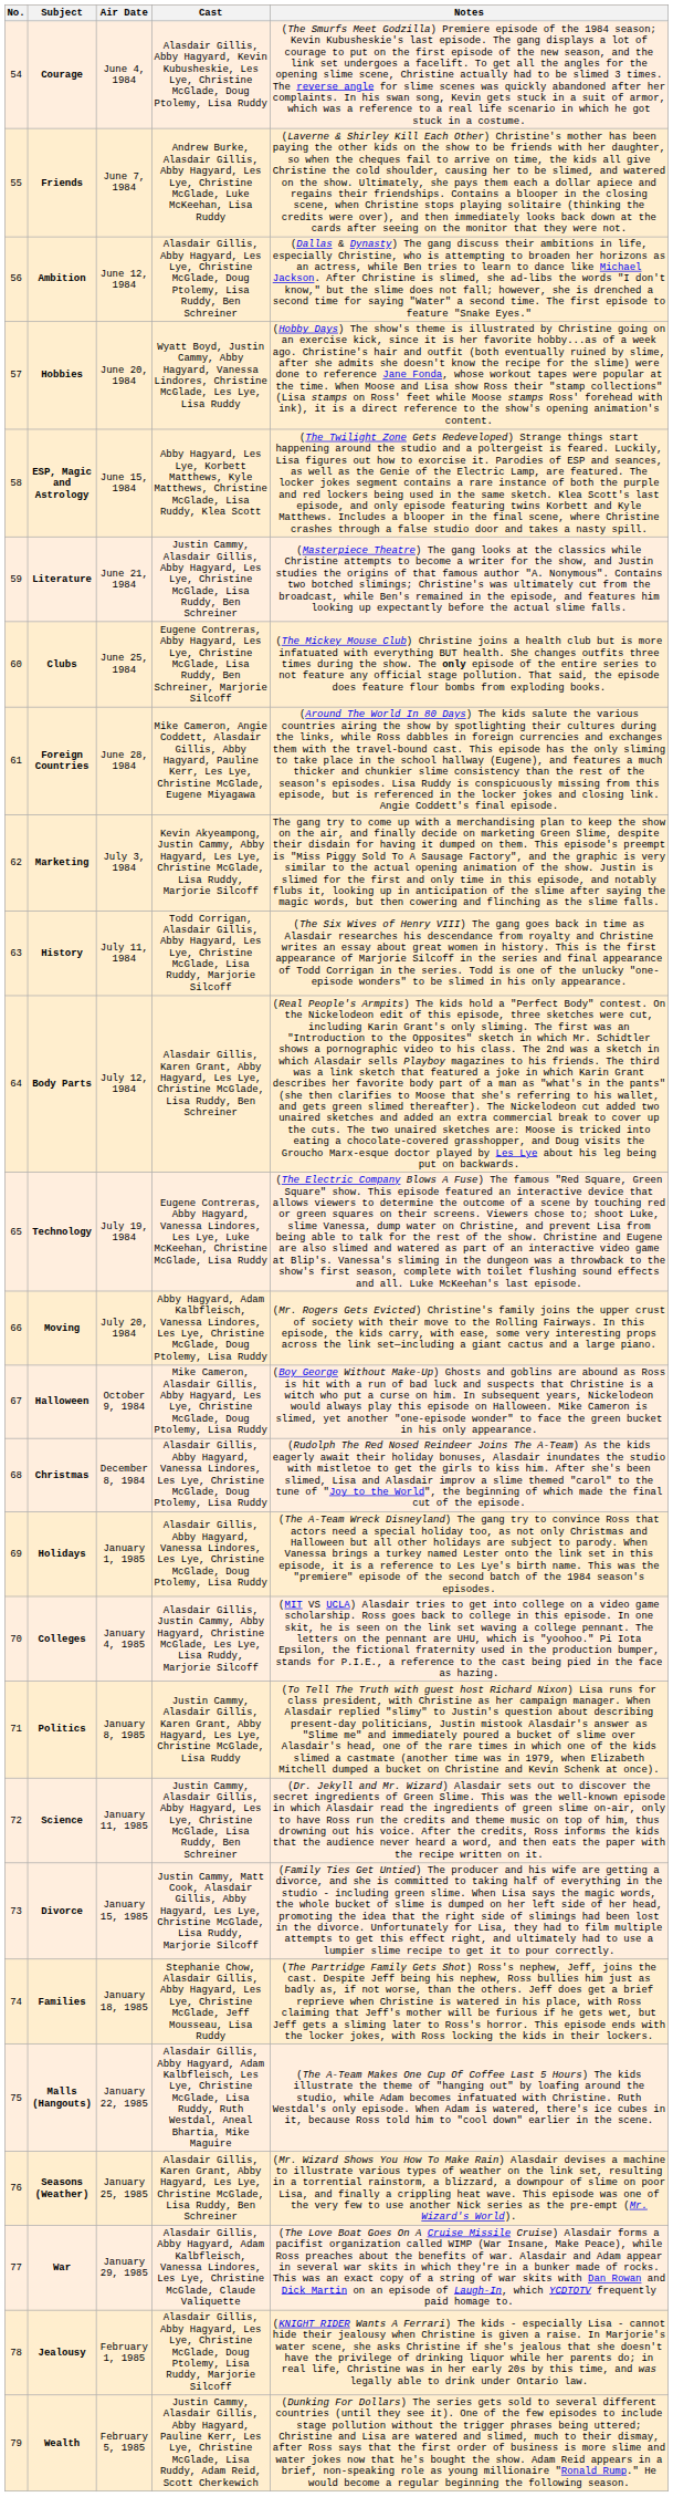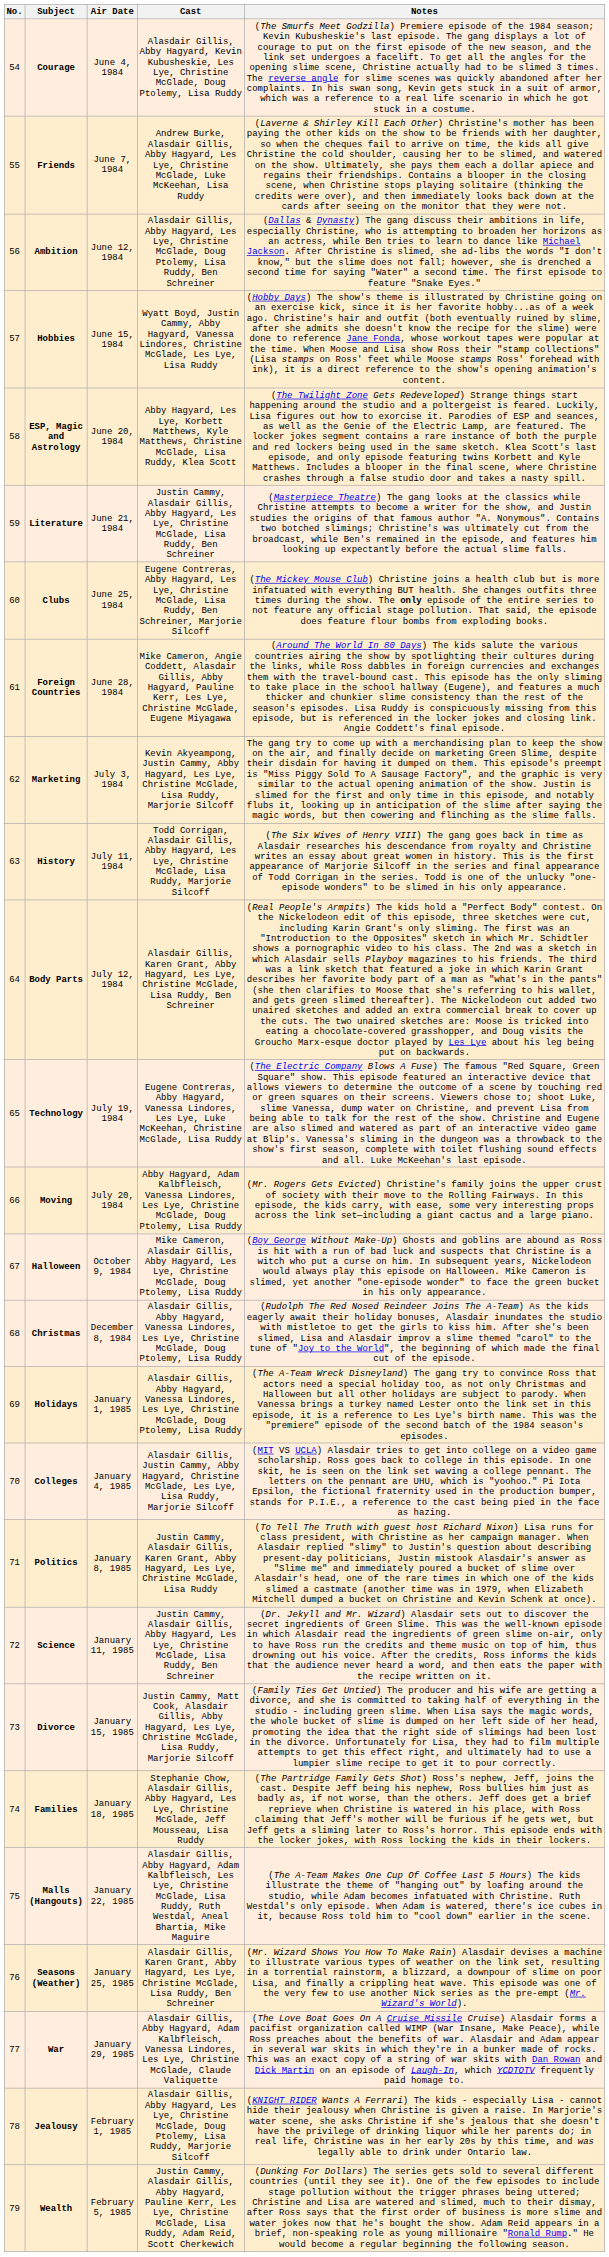Hobbies | Air Date: June 20, 1984 -> June 15, 1984
ESP, Magic and Astrology | Air Date: June 15, 1984 -> June 20, 1984
